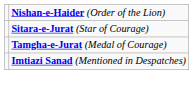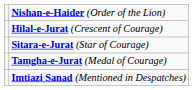+ row: Hilal-e-Jurat (Crescent of Courage)
